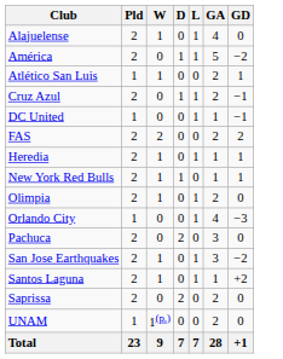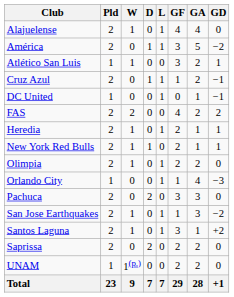+ column: GF | 4 | 3 | 3 | 1 | 0 | 4 | 2 | 2 | 2 | 1 | 3 | 1 | 3 | 2 | 2 | 29
